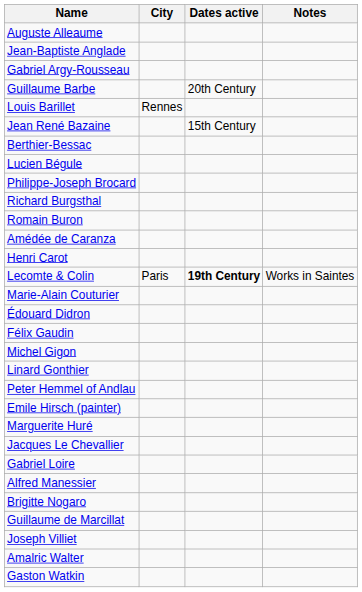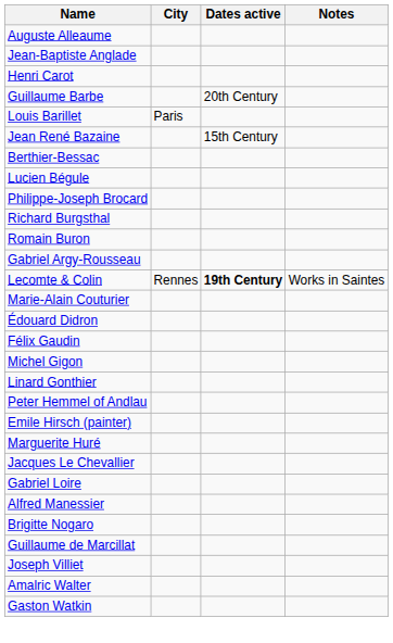rows swapped: Gabriel Argy-Rousseau <-> Henri Carot
Louis Barillet | City: Rennes -> Paris
- row: Amédée de Caranza
Lecomte & Colin | City: Paris -> Rennes
